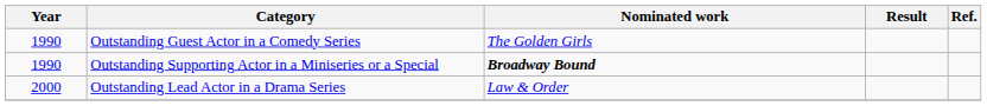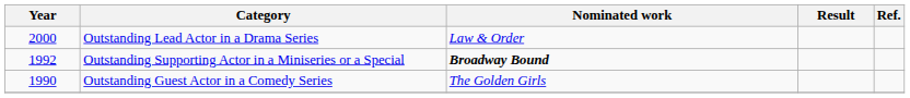rows swapped: Outstanding Guest Actor in a Comedy Series <-> Outstanding Lead Actor in a Drama Series
Outstanding Supporting Actor in a Miniseries or a Special | Year: 1990 -> 1992
